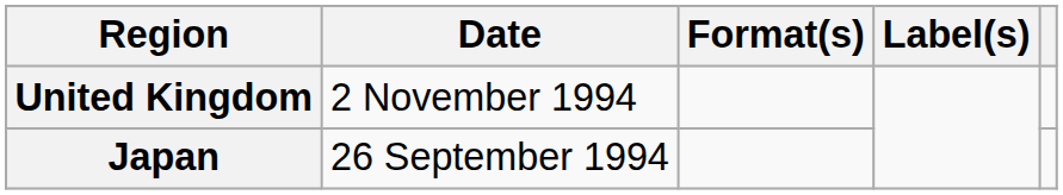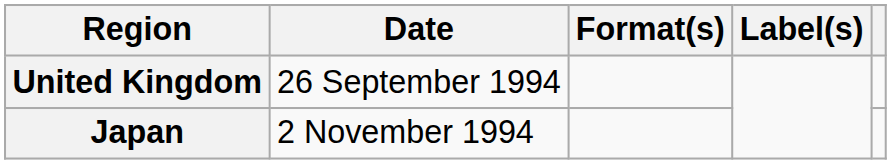United Kingdom | Date: 2 November 1994 -> 26 September 1994
Japan | Date: 26 September 1994 -> 2 November 1994
